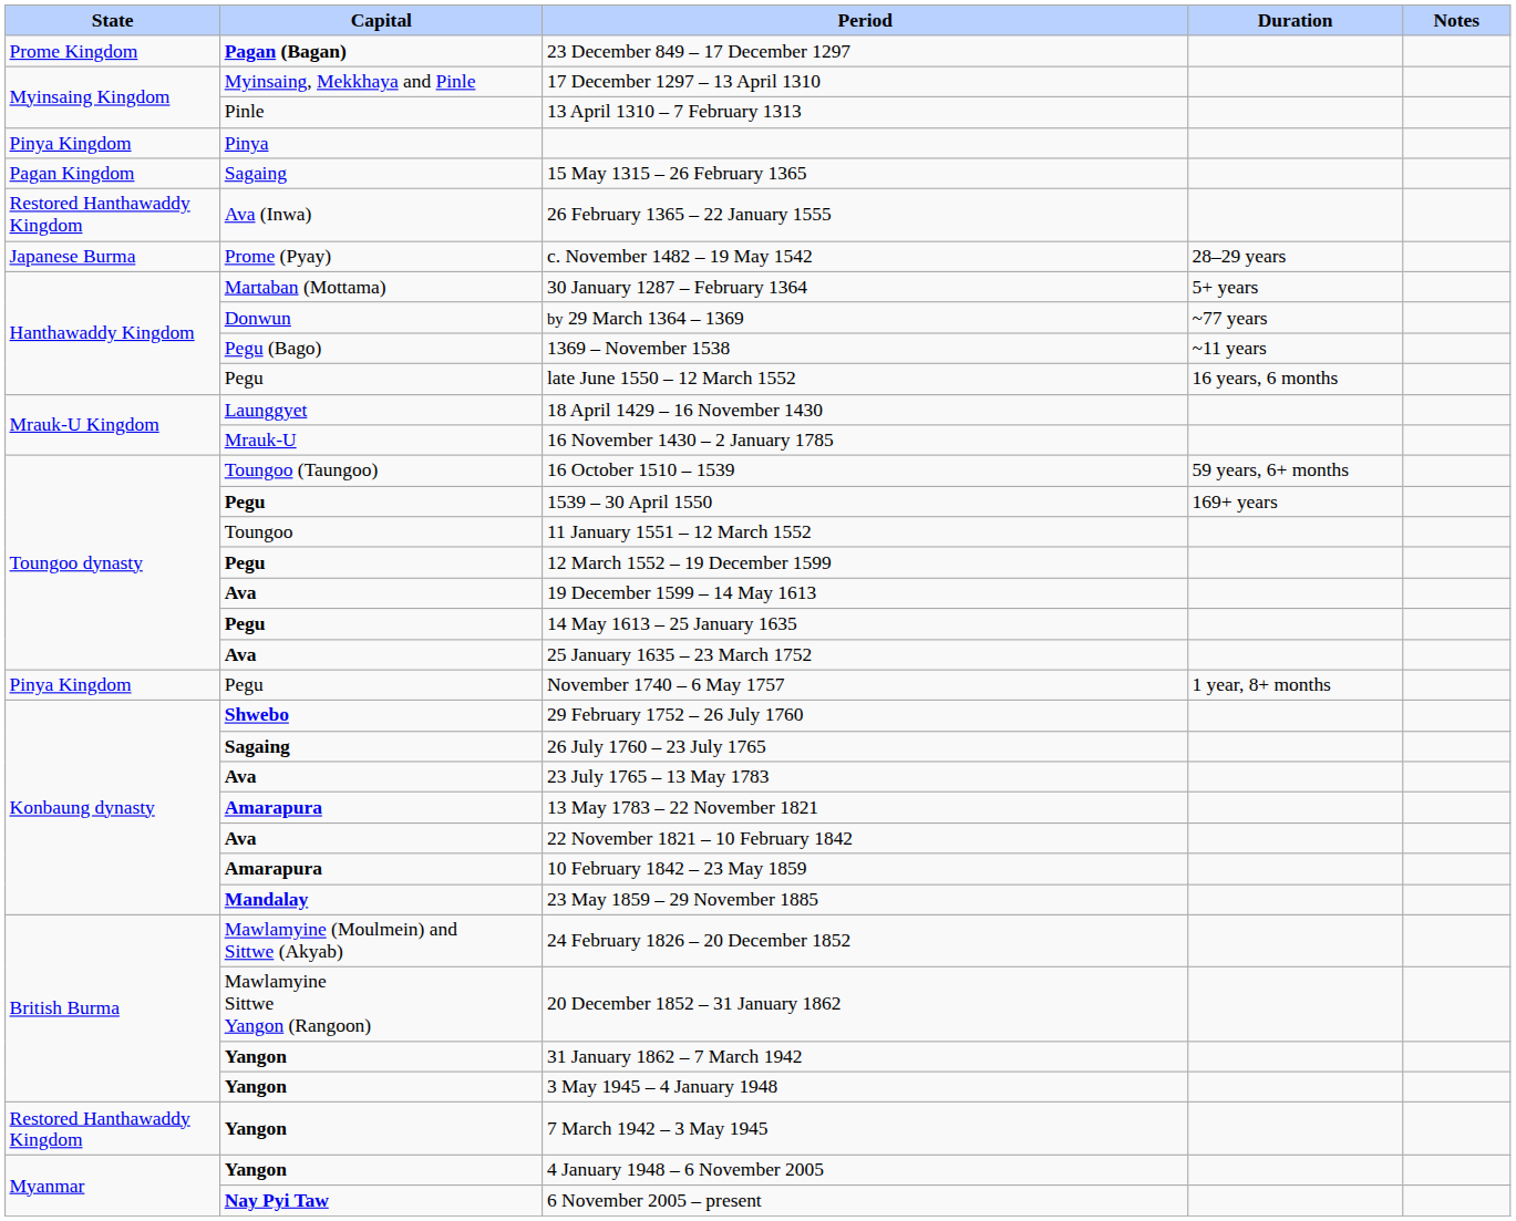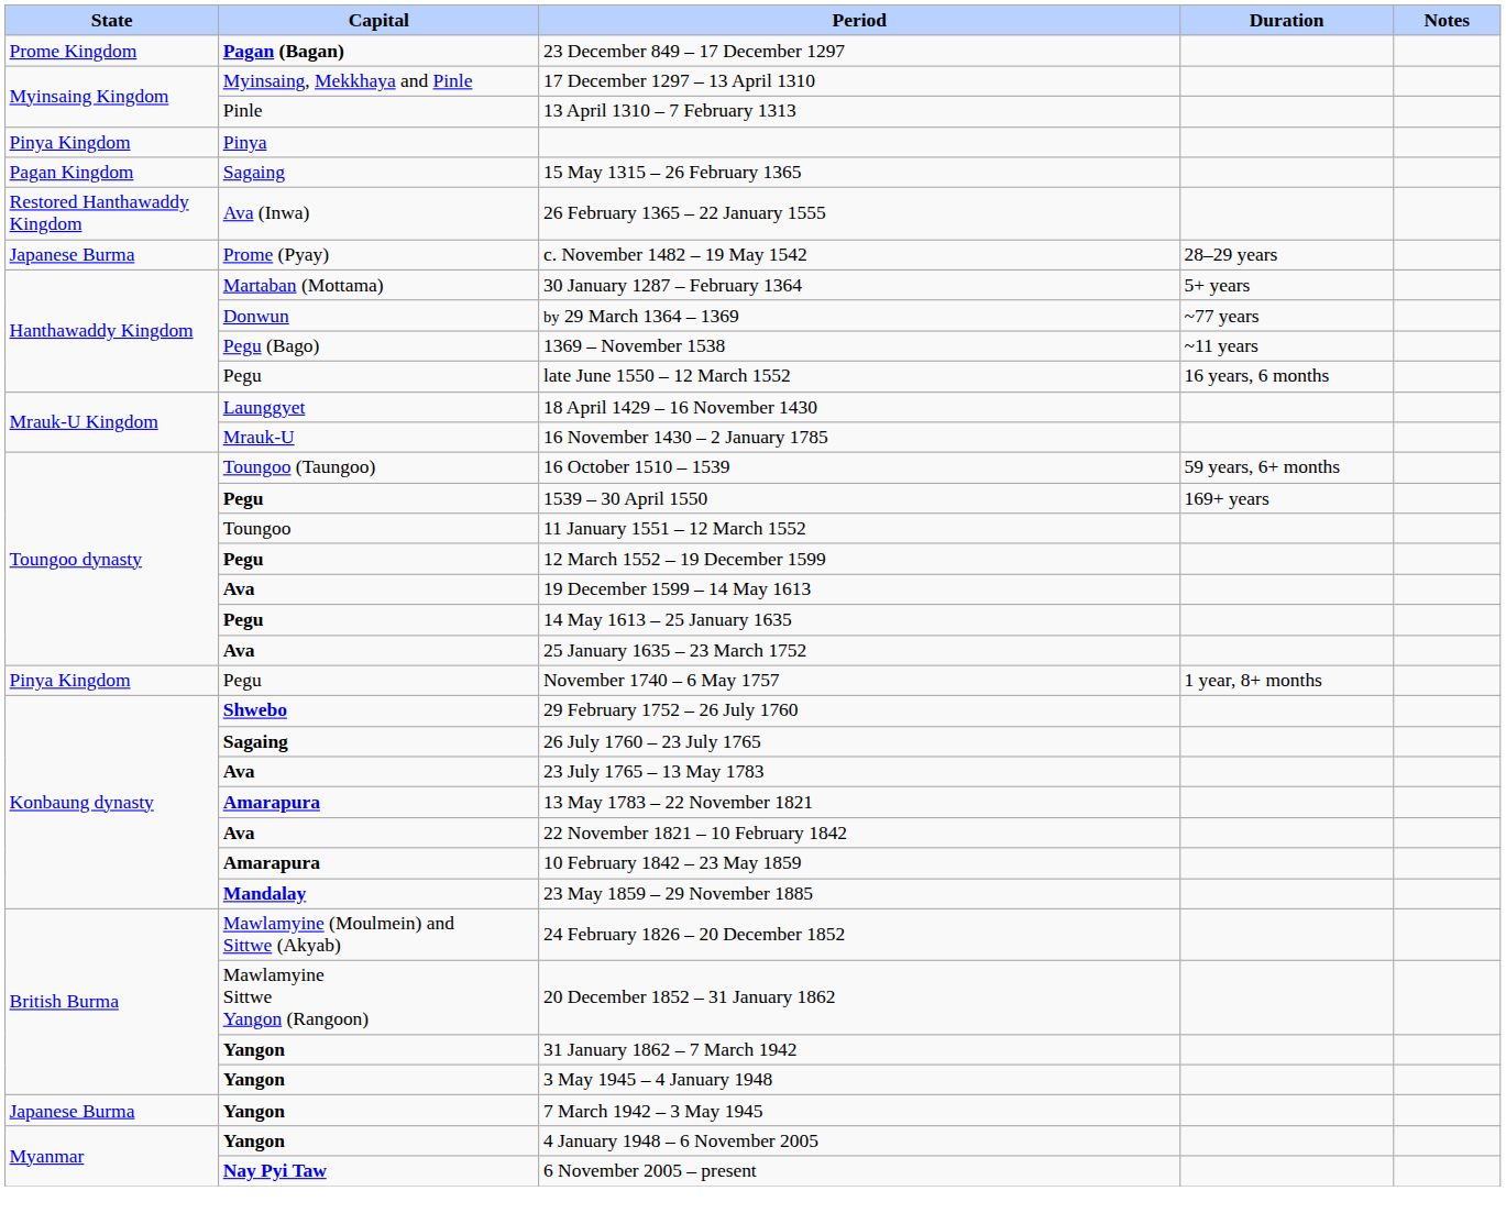7 March 1942 – 3 May 1945 | State: Restored Hanthawaddy Kingdom -> Japanese Burma
